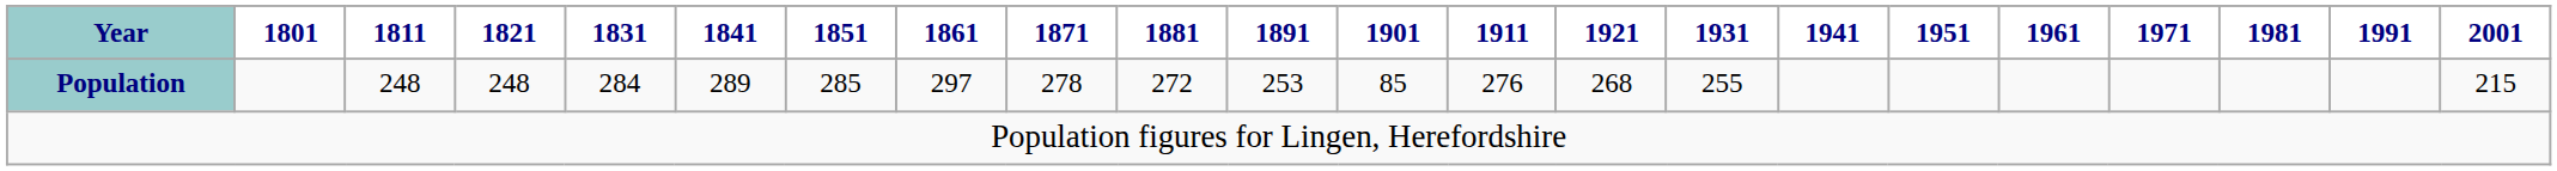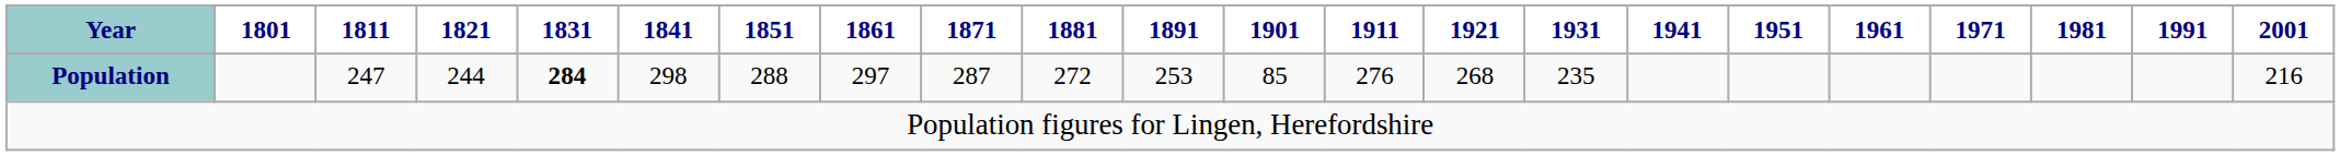Population | 1811: 248 -> 247
Population | 1821: 248 -> 244
Population | 1831: normal -> bold
Population | 1841: 289 -> 298
Population | 1851: 285 -> 288
Population | 1871: 278 -> 287
Population | 1931: 255 -> 235
Population | 2001: 215 -> 216
